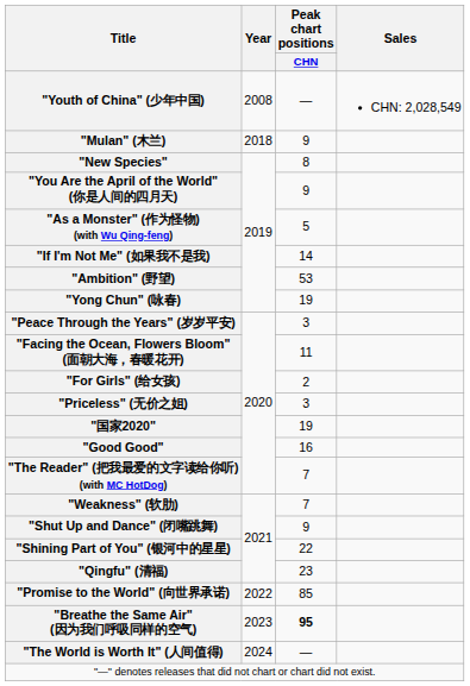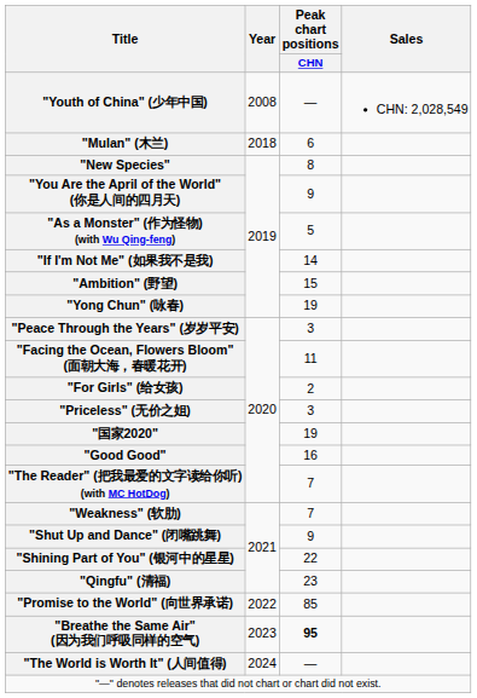"Mulan" (木兰) | Peak chart positions / CHN: 9 -> 6
"Ambition" (野望) | Peak chart positions / CHN: 53 -> 15
